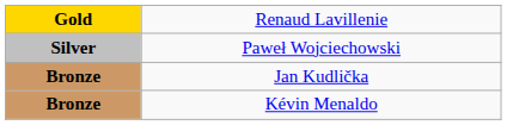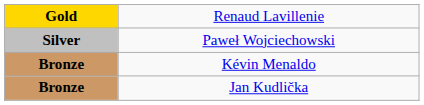rows swapped: Jan Kudlička <-> Kévin Menaldo
